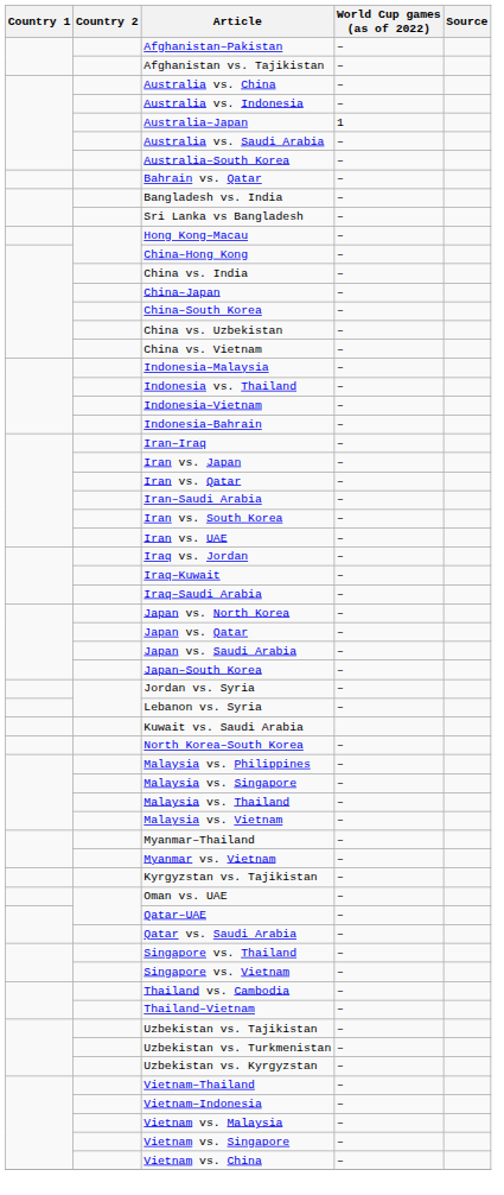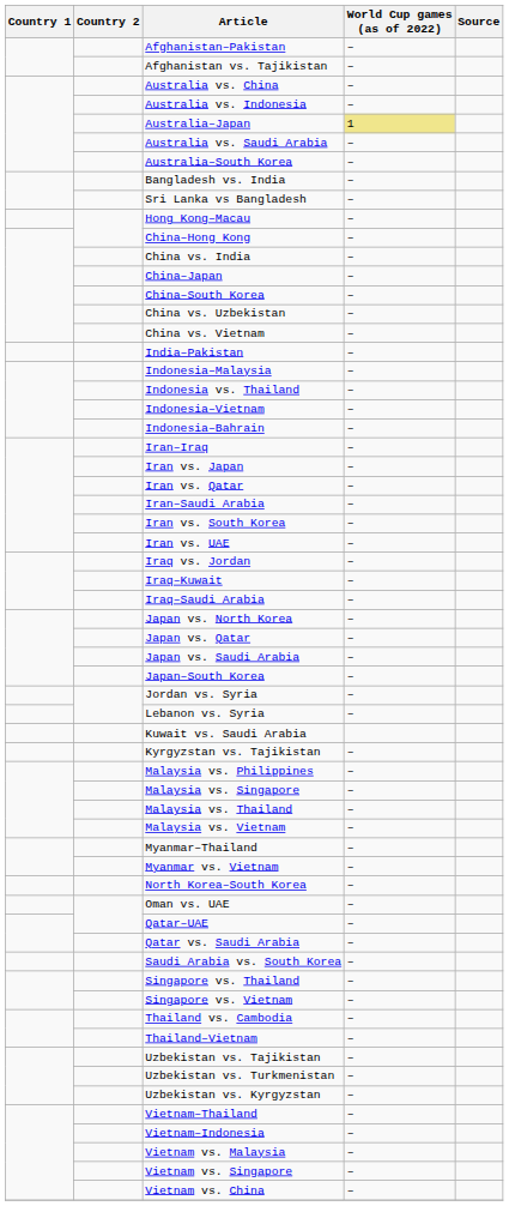Australia–Japan | World Cup games (as of 2022): no background -> khaki background
- row: Bahrain vs. Qatar | –
+ row: India–Pakistan | –
rows swapped: Kyrgyzstan vs. Tajikistan <-> North Korea–South Korea
+ row: Saudi Arabia vs. South Korea | –
